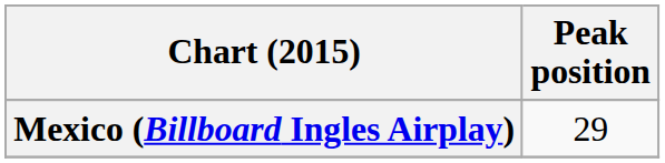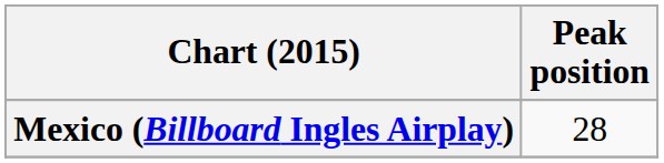Mexico (Billboard Ingles Airplay) | Peak position: 29 -> 28
